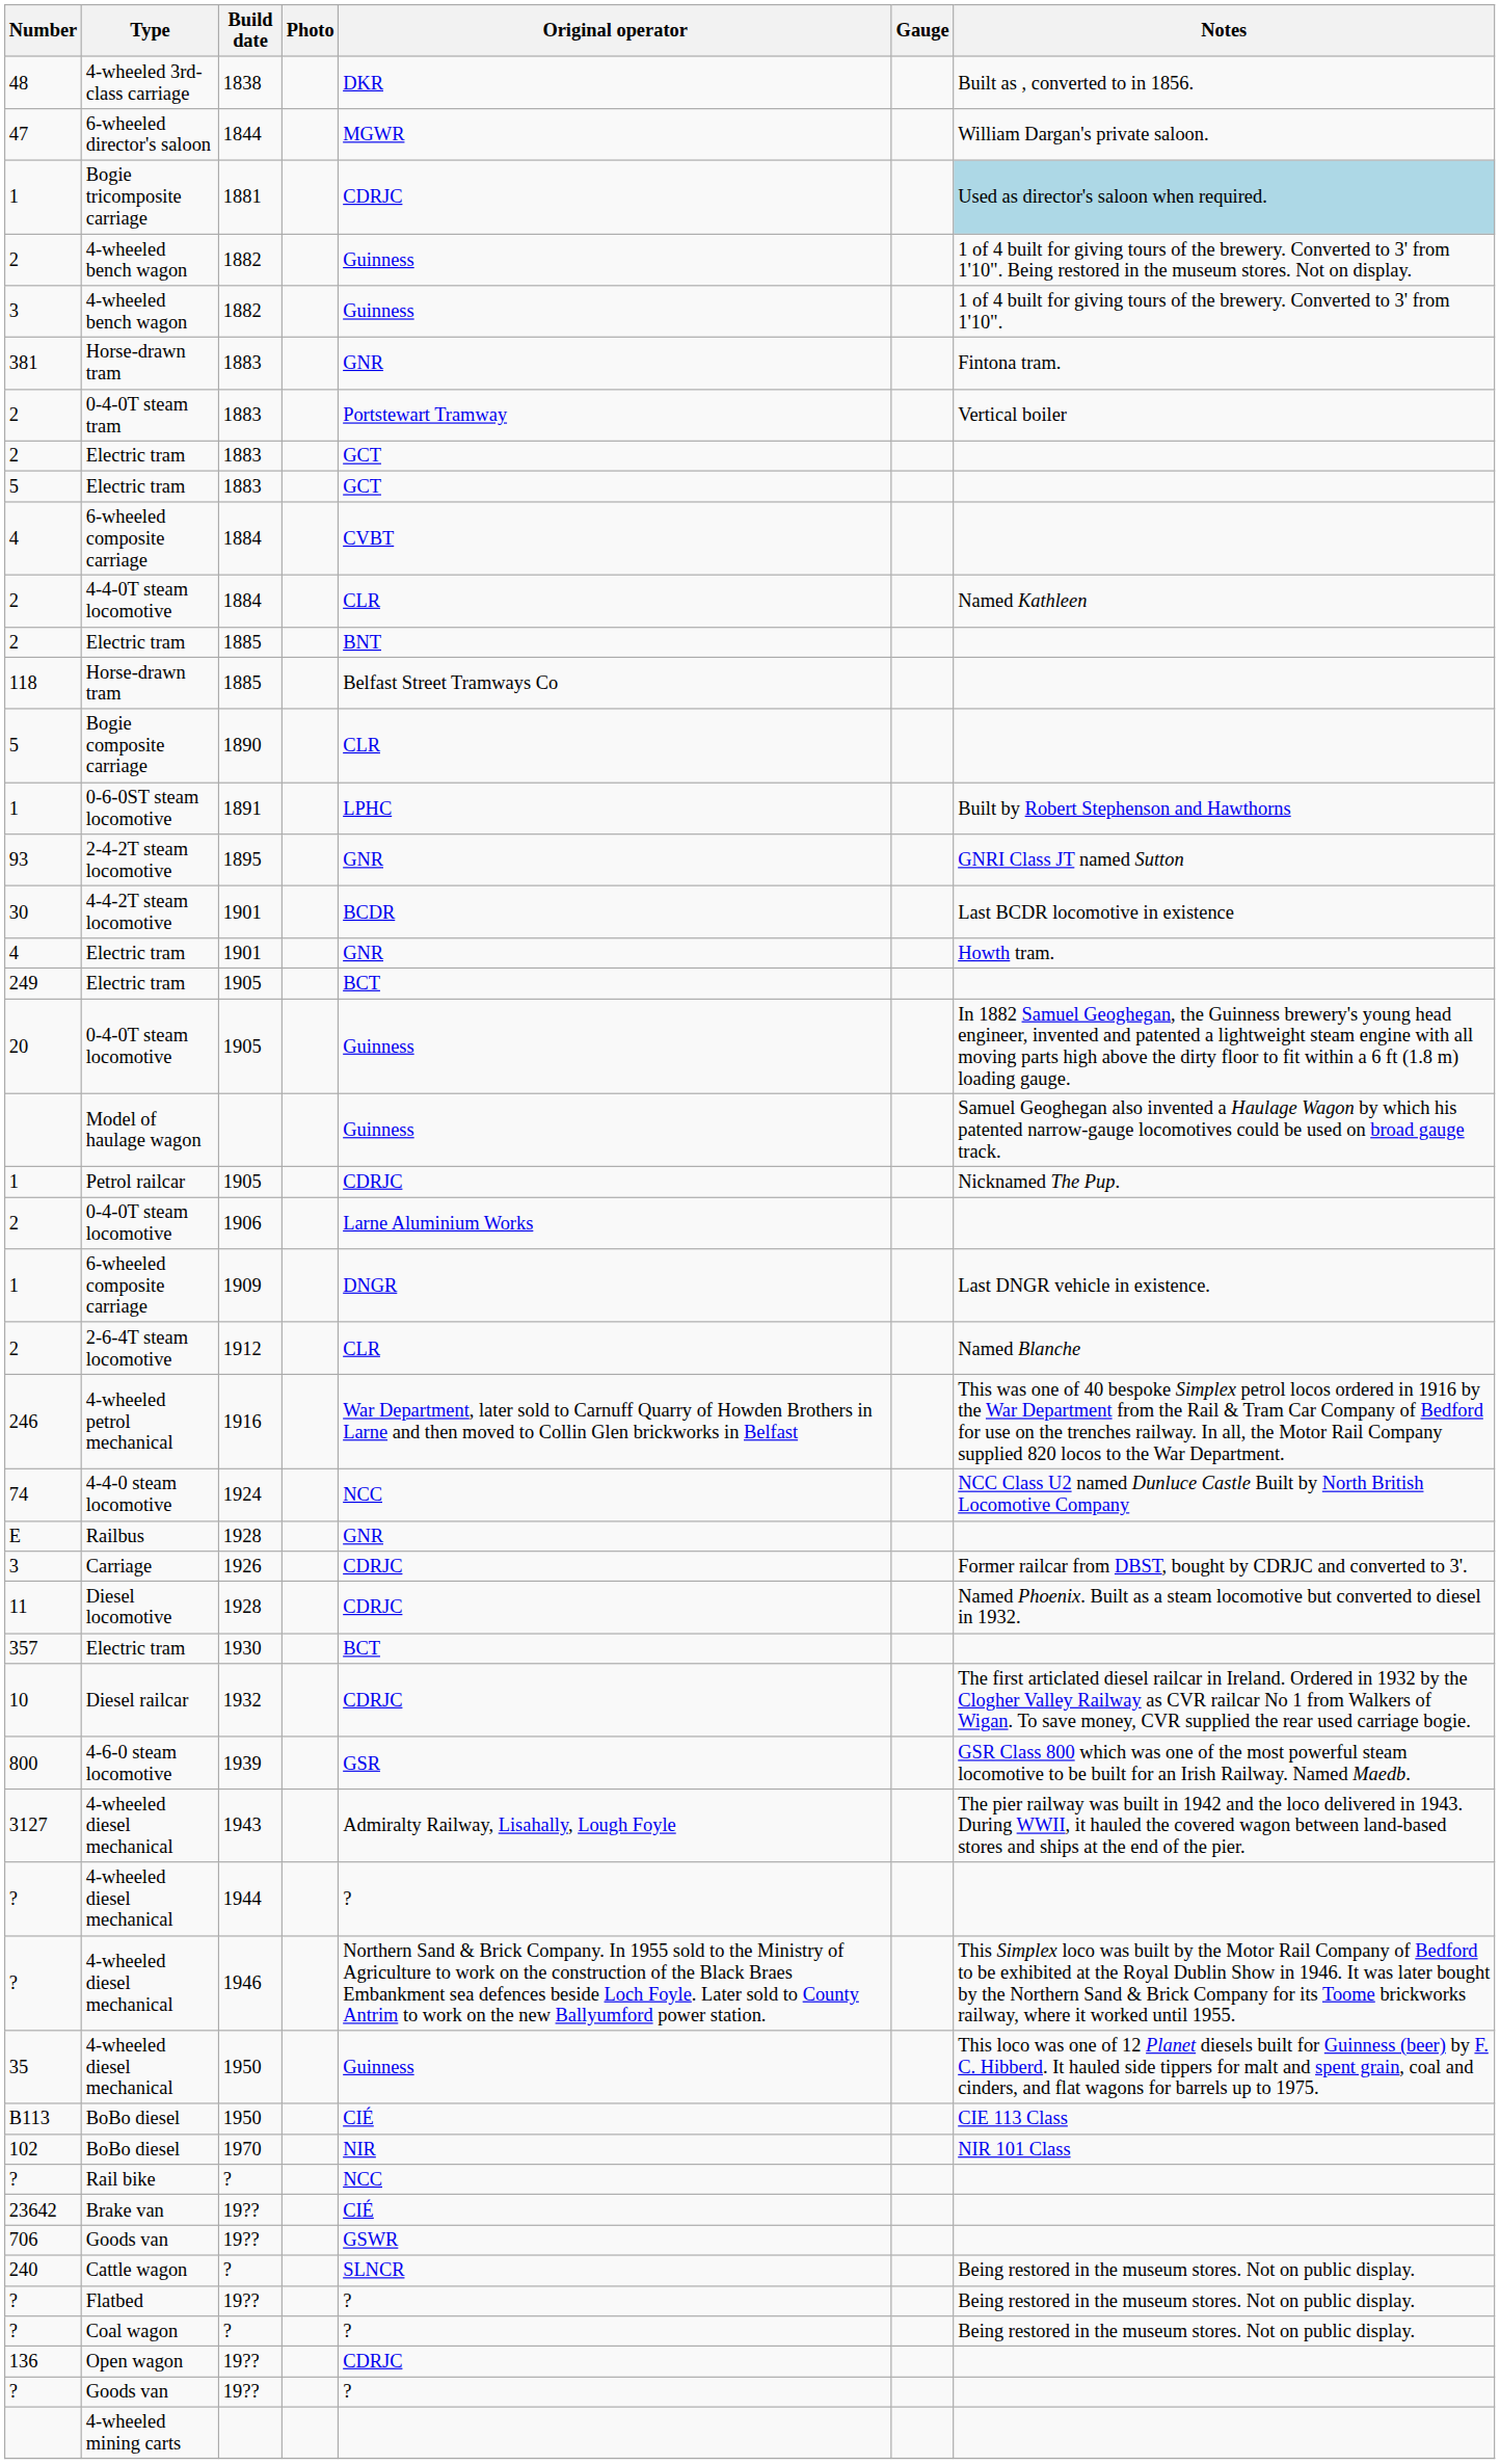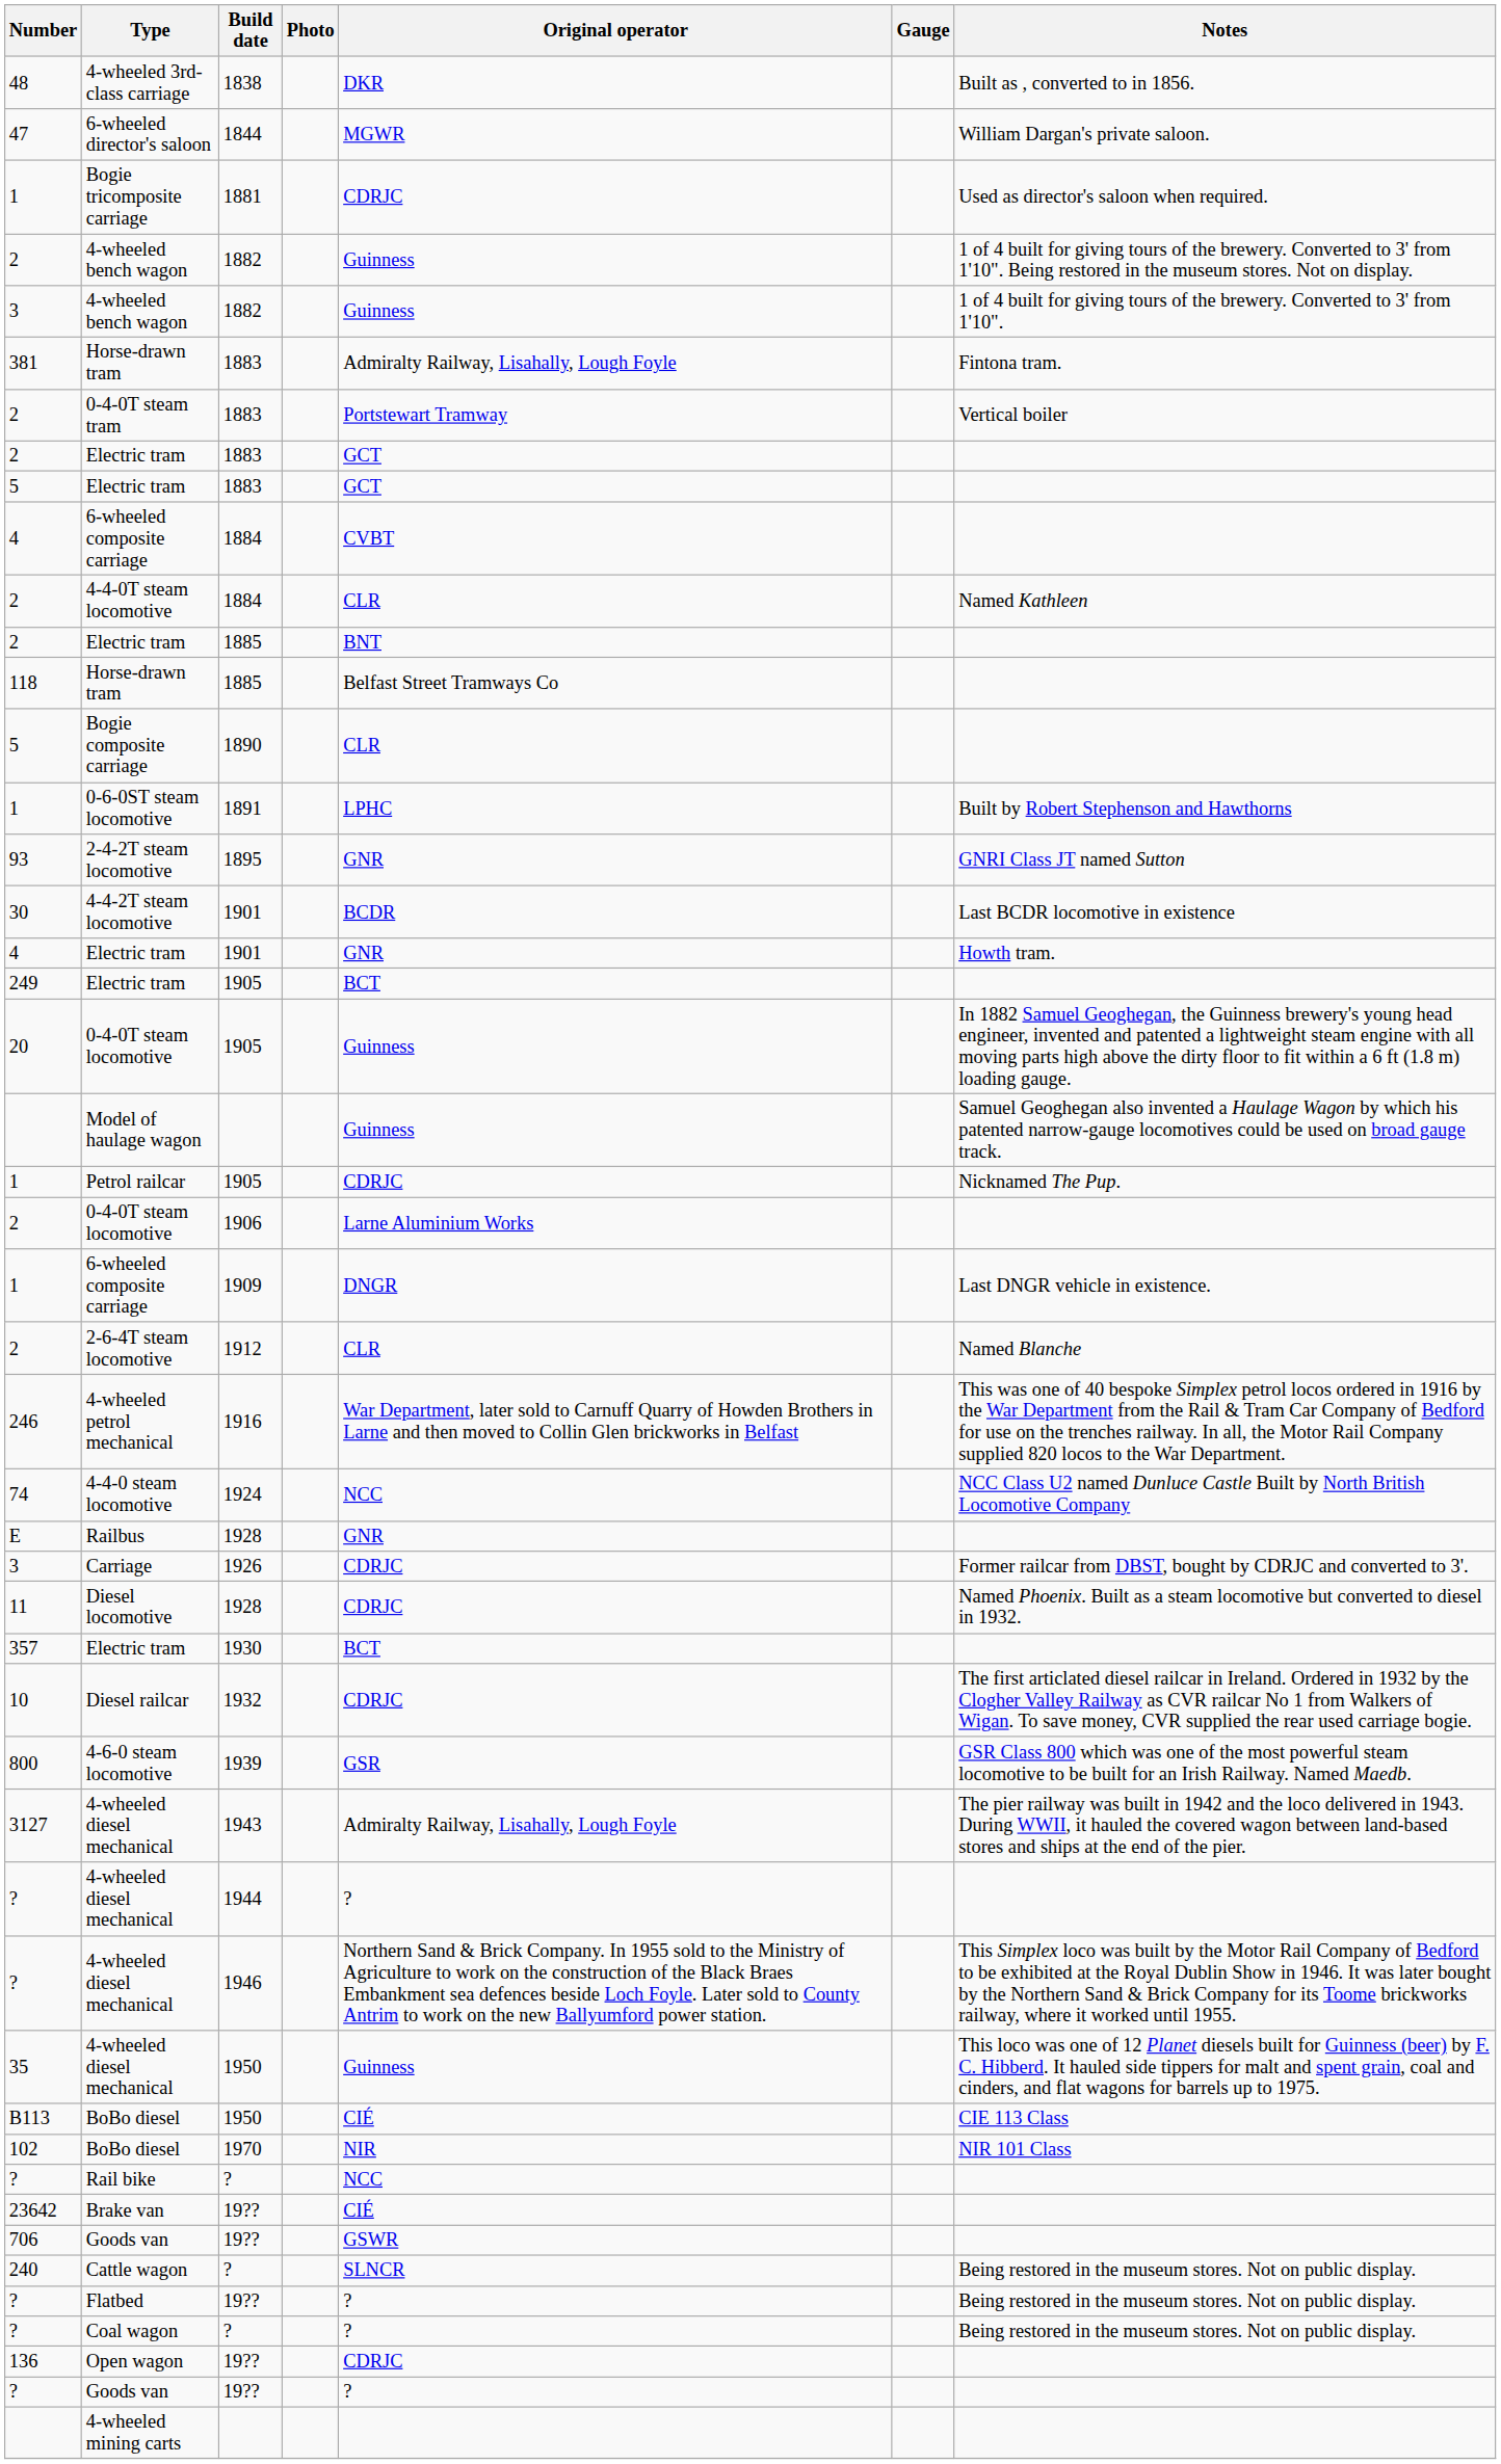Bogie tricomposite carriage | Notes: lightblue background -> no background
381 / Horse-drawn tram | Original operator: GNR -> Admiralty Railway, Lisahally, Lough Foyle
